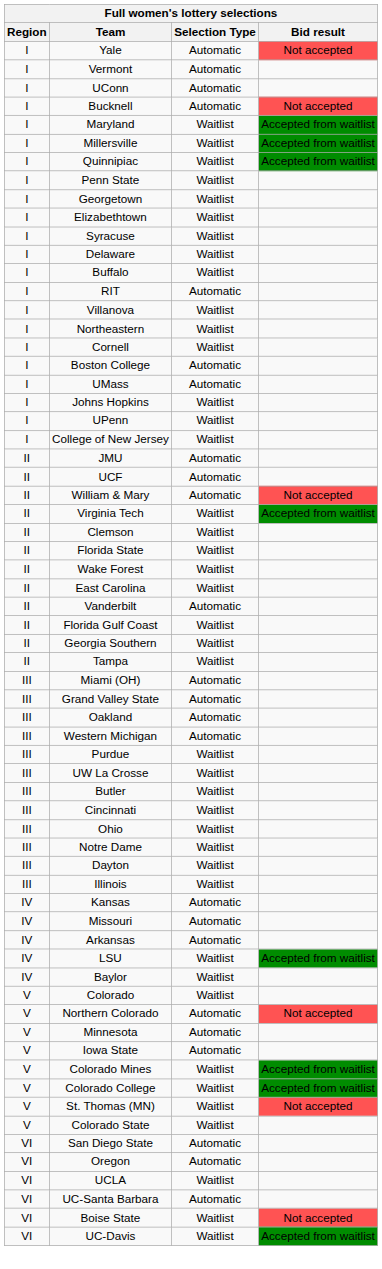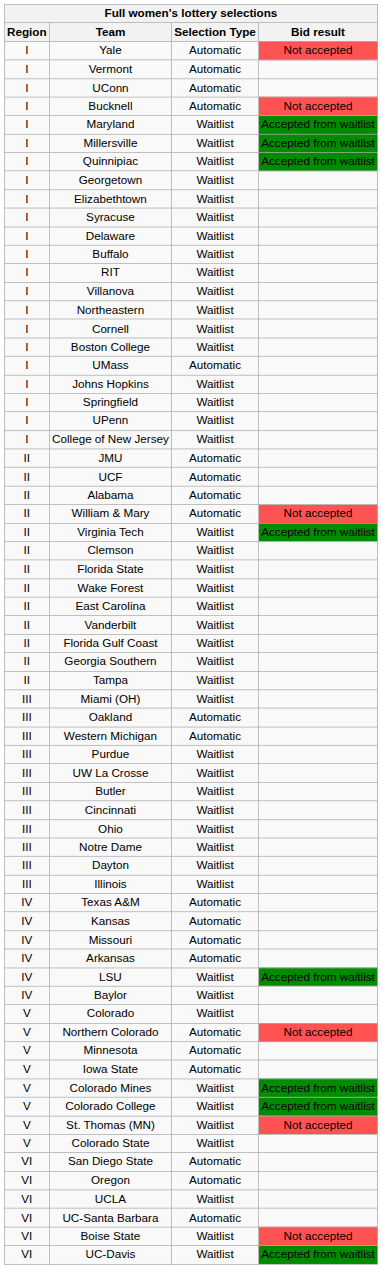- row: I | Penn State | Waitlist
RIT | Selection Type: Automatic -> Waitlist
Boston College | Selection Type: Automatic -> Waitlist
+ row: I | Springfield | Waitlist
+ row: II | Alabama | Automatic
Vanderbilt | Selection Type: Automatic -> Waitlist
Miami (OH) | Selection Type: Automatic -> Waitlist
- row: III | Grand Valley State | Automatic
+ row: IV | Texas A&M | Automatic
